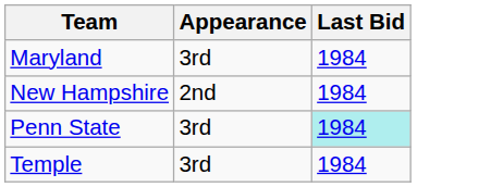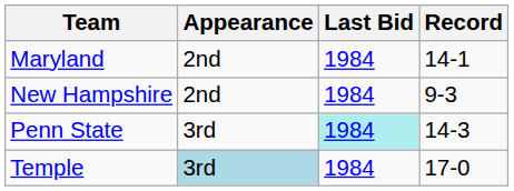+ column: Record | 14-1 | 9-3 | 14-3 | 17-0
Maryland | Appearance: 3rd -> 2nd
Temple | Appearance: no background -> lightblue background
